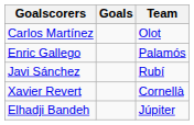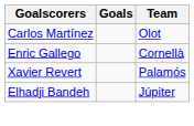Enric Gallego | Team: Palamós -> Cornellà
- row: Javi Sánchez | Rubí
Xavier Revert | Team: Cornellà -> Palamós
